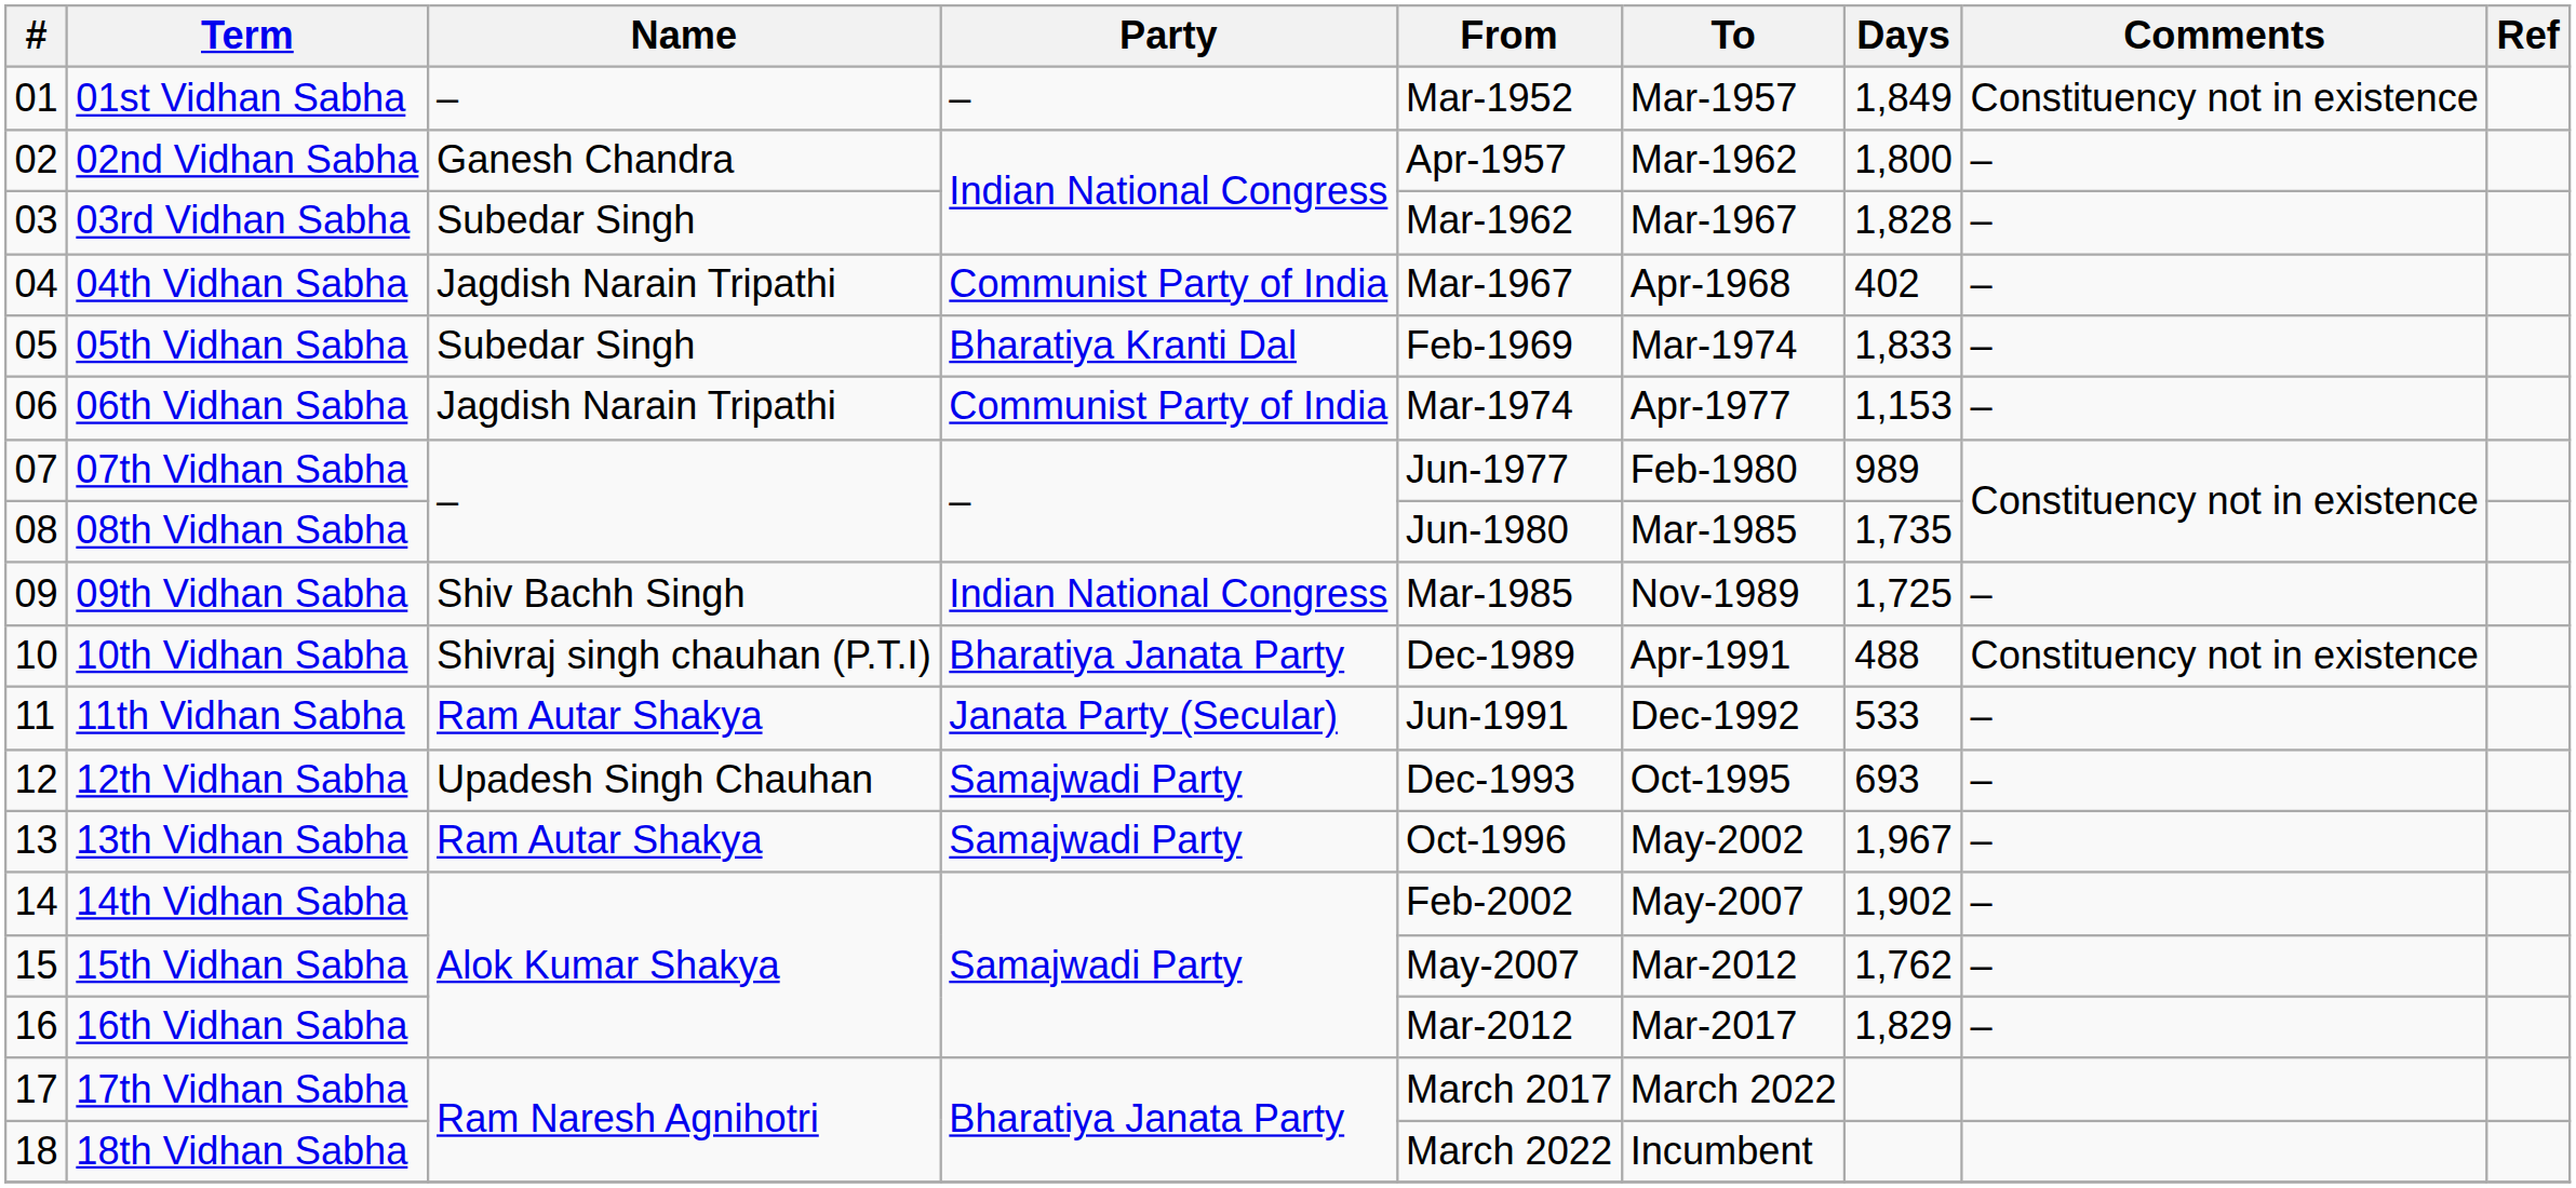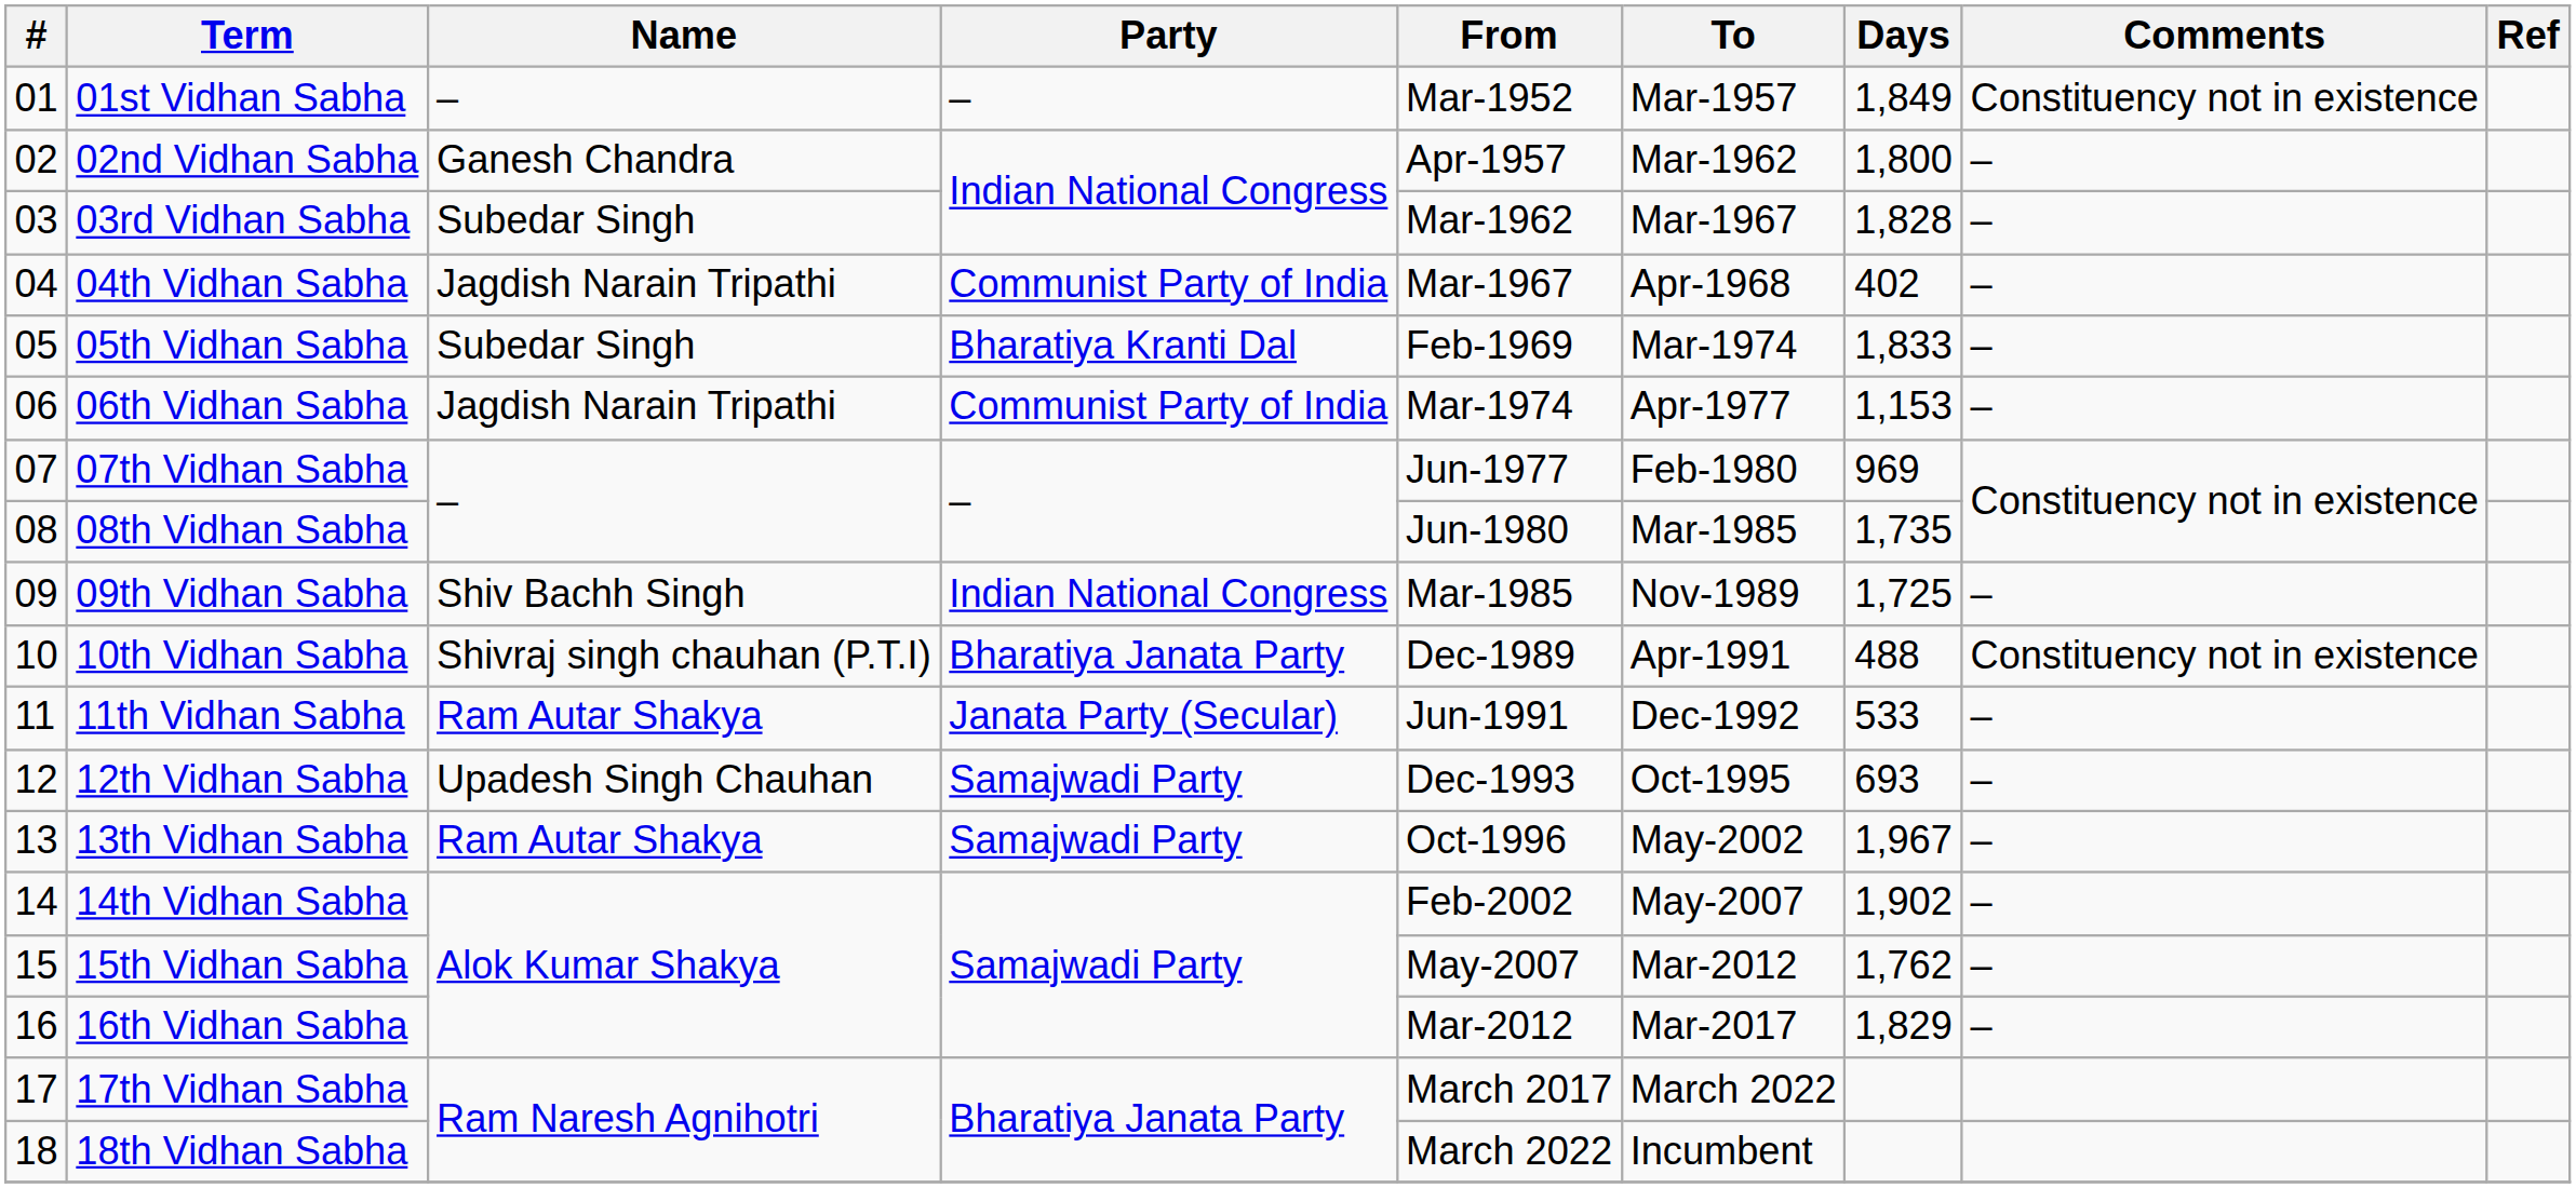07th Vidhan Sabha | Days: 989 -> 969
